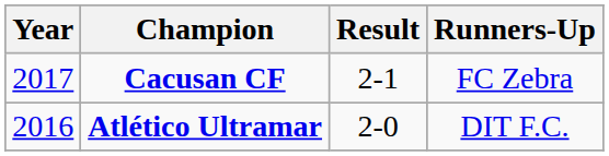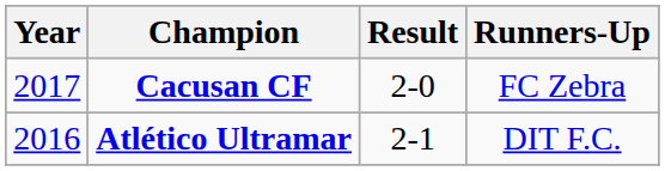Cacusan CF | Result: 2-1 -> 2-0
Atlético Ultramar | Result: 2-0 -> 2-1
